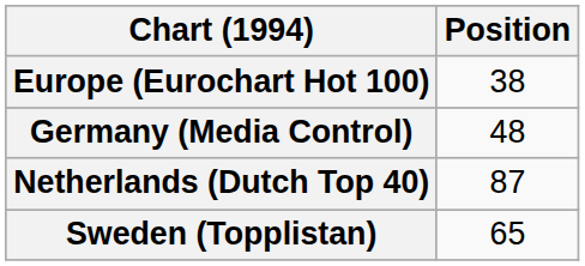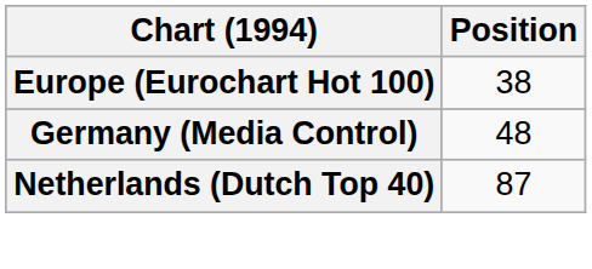- row: Sweden (Topplistan) | 65
